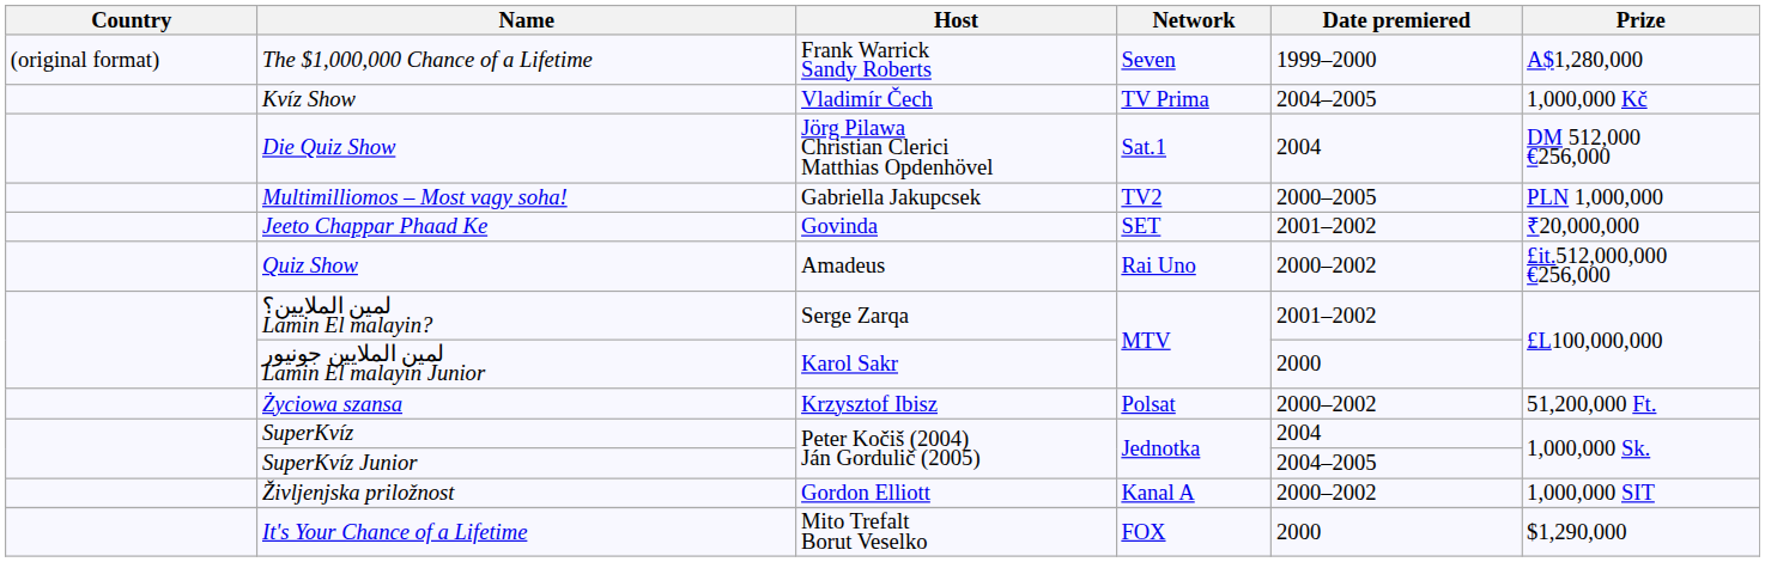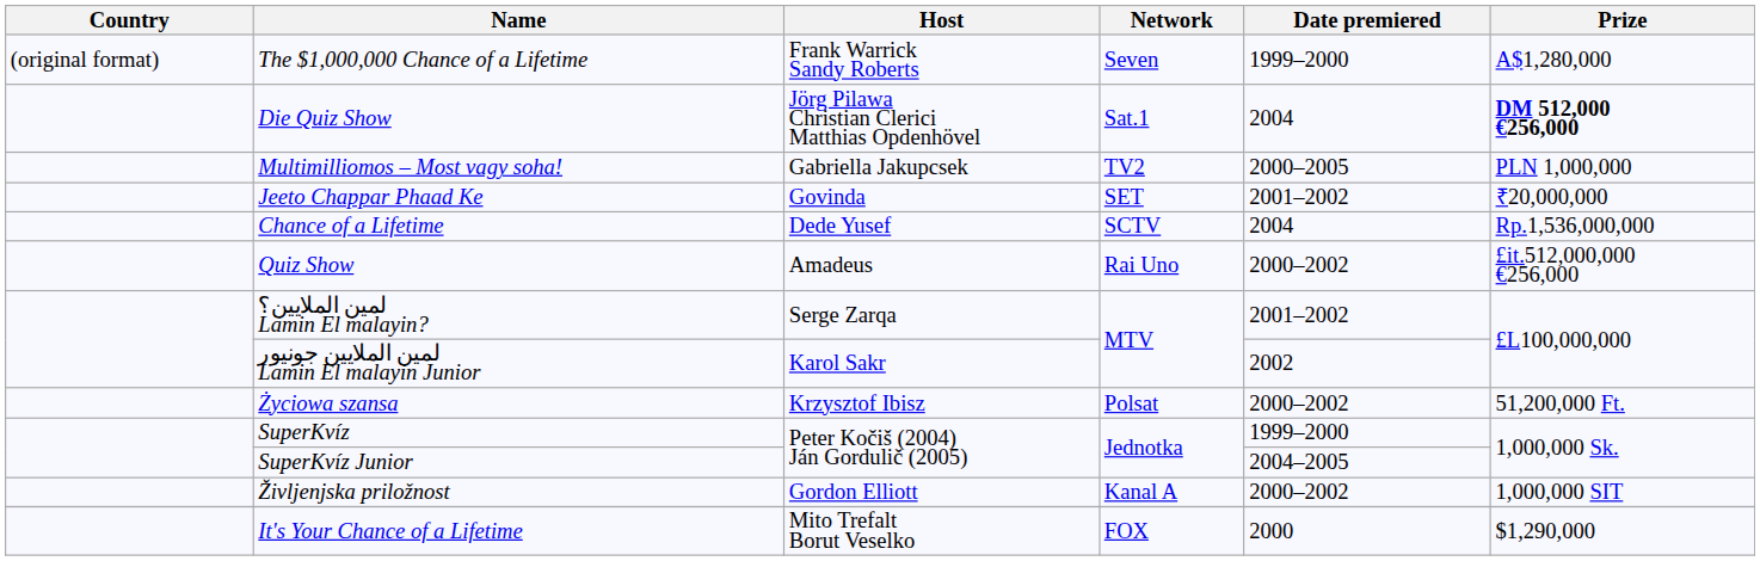- row: Kvíz Show | Vladimír Čech | TV Prima | 2004–2005 | 1,000,000 Kč
Die Quiz Show | Prize: normal -> bold
+ row: Chance of a Lifetime | Dede Yusef | SCTV | 2004 | Rp.1,536,000,000
لمين الملايين جونيور Lamin El malayin Junior | Date premiered: 2000 -> 2002
SuperKvíz | Date premiered: 2004 -> 1999–2000
